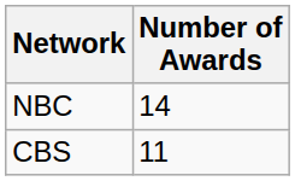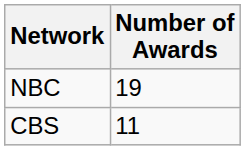NBC | Number of Awards: 14 -> 19
